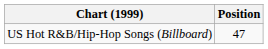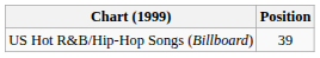US Hot R&B/Hip-Hop Songs (Billboard) | Position: 47 -> 39
